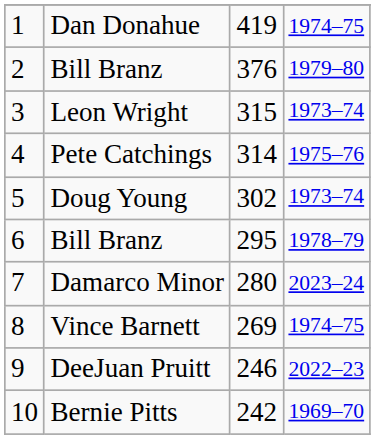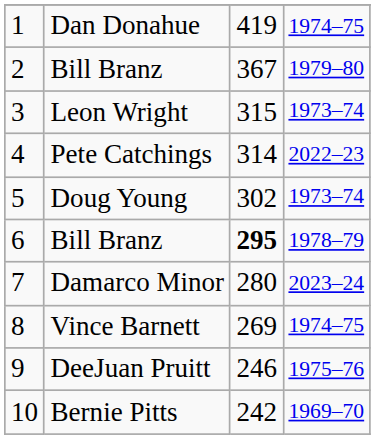2 / Bill Branz | column 3: 376 -> 367
Pete Catchings | column 4: 1975–76 -> 2022–23
6 / Bill Branz | column 3: normal -> bold
DeeJuan Pruitt | column 4: 2022–23 -> 1975–76
